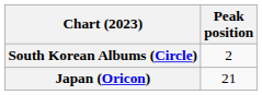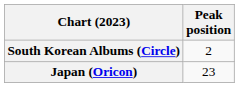Japan (Oricon) | Peak position: 21 -> 23
